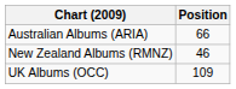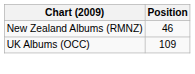- row: Australian Albums (ARIA) | 66
